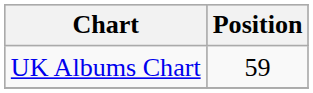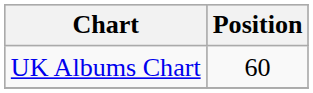UK Albums Chart | Position: 59 -> 60
